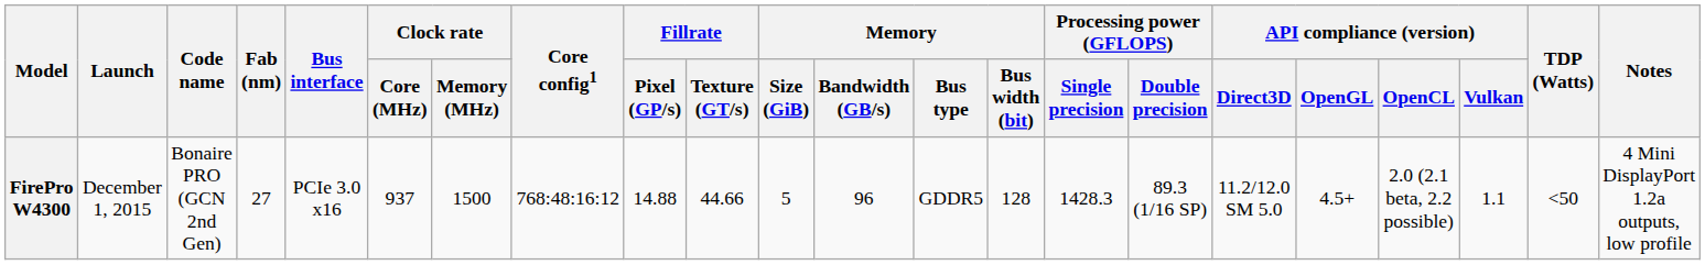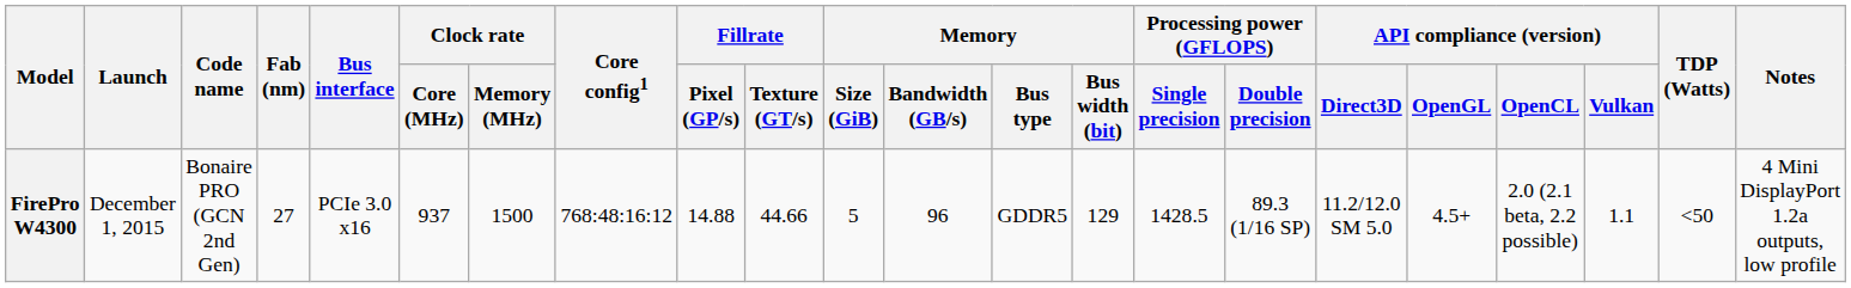FirePro W4300 | Memory / Bus width (bit): 128 -> 129
FirePro W4300 | Processing power (GFLOPS) / Single precision: 1428.3 -> 1428.5
